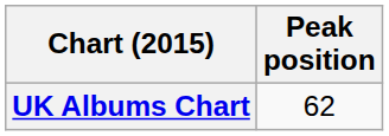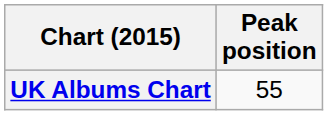UK Albums Chart | Peak position: 62 -> 55
